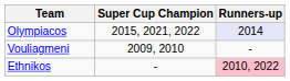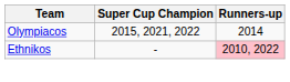Olympiacos | Runners-up: lavender background -> no background
- row: Vouliagmeni | 2009, 2010 | -
